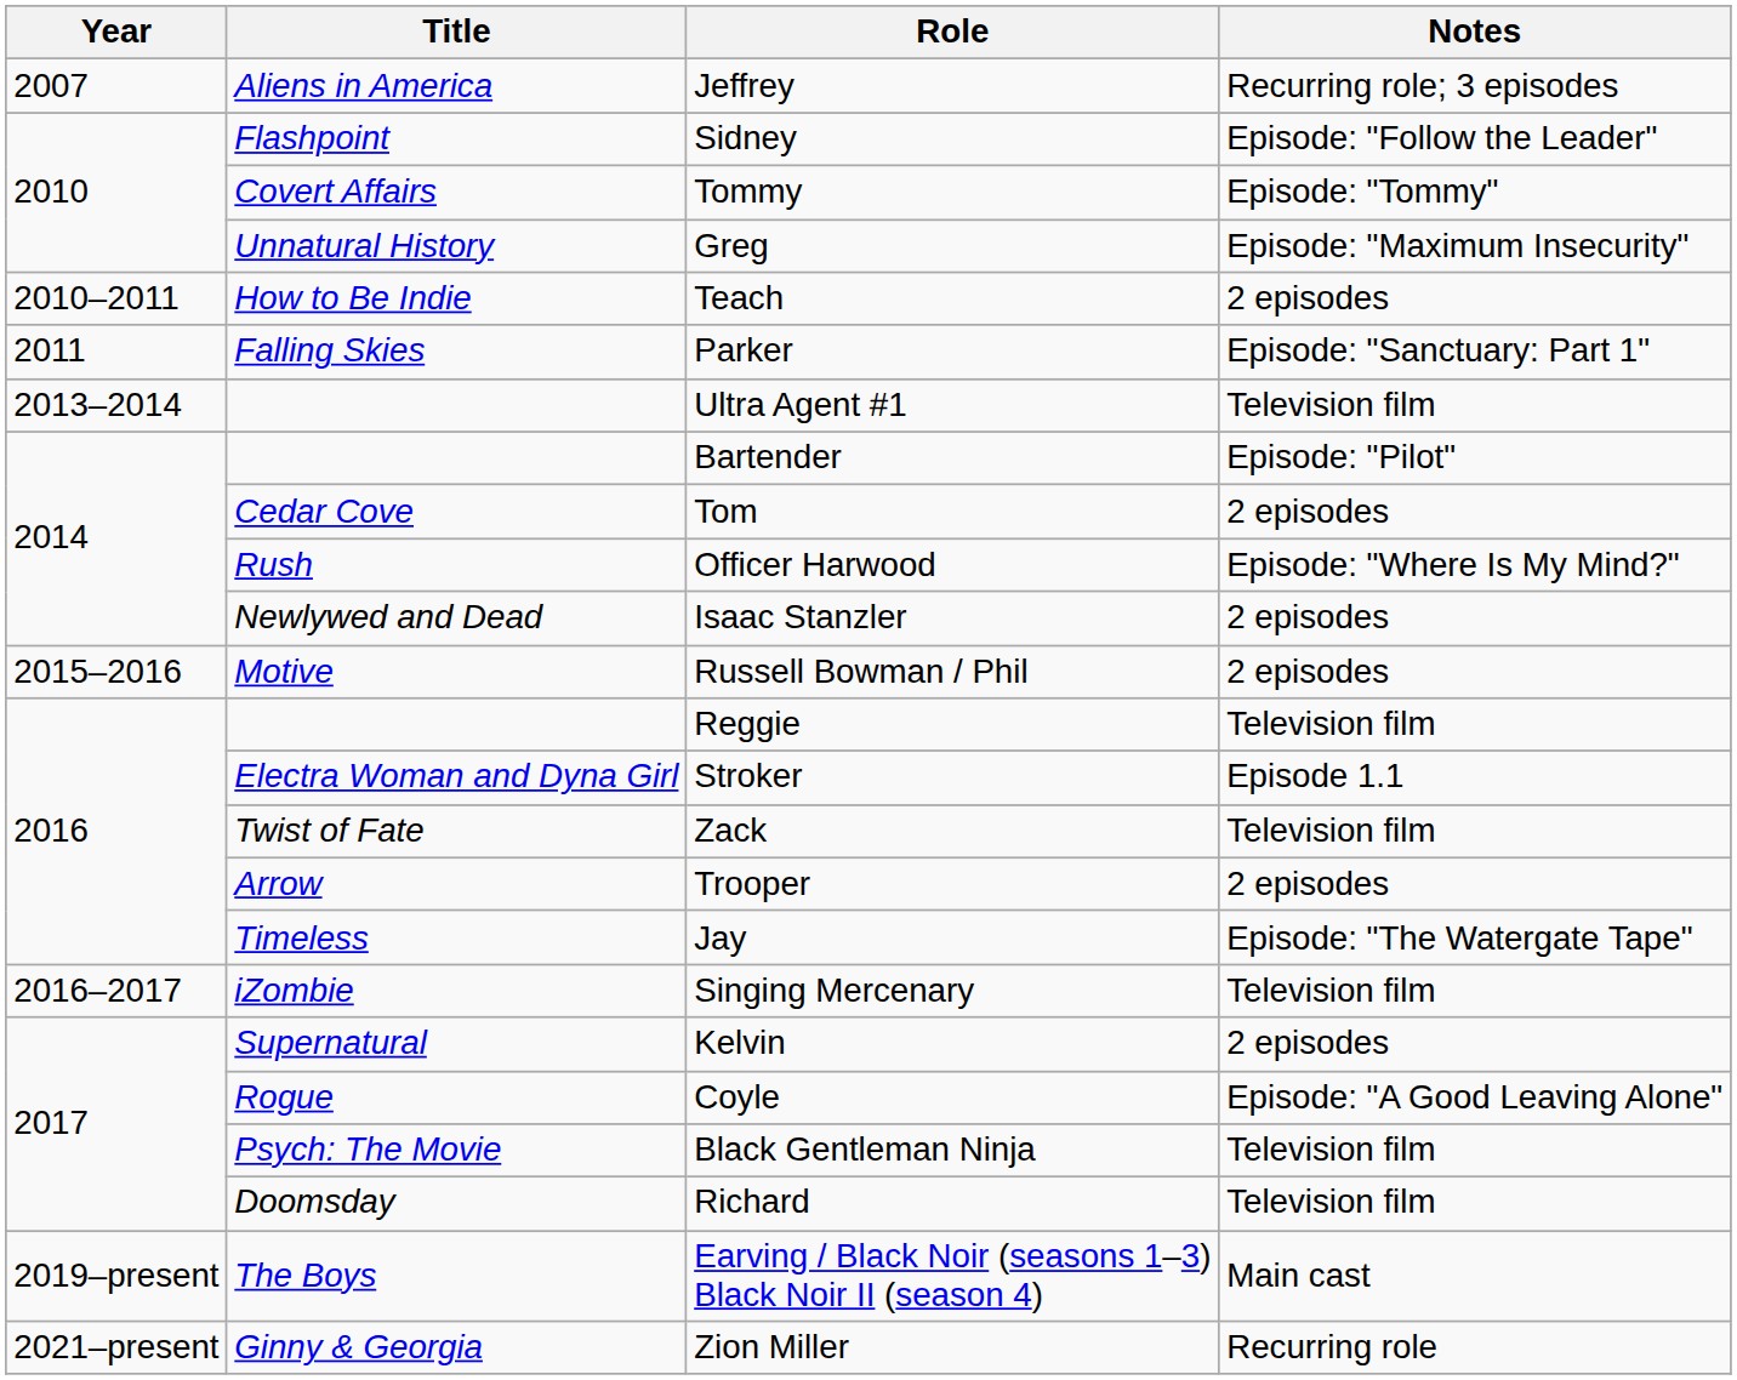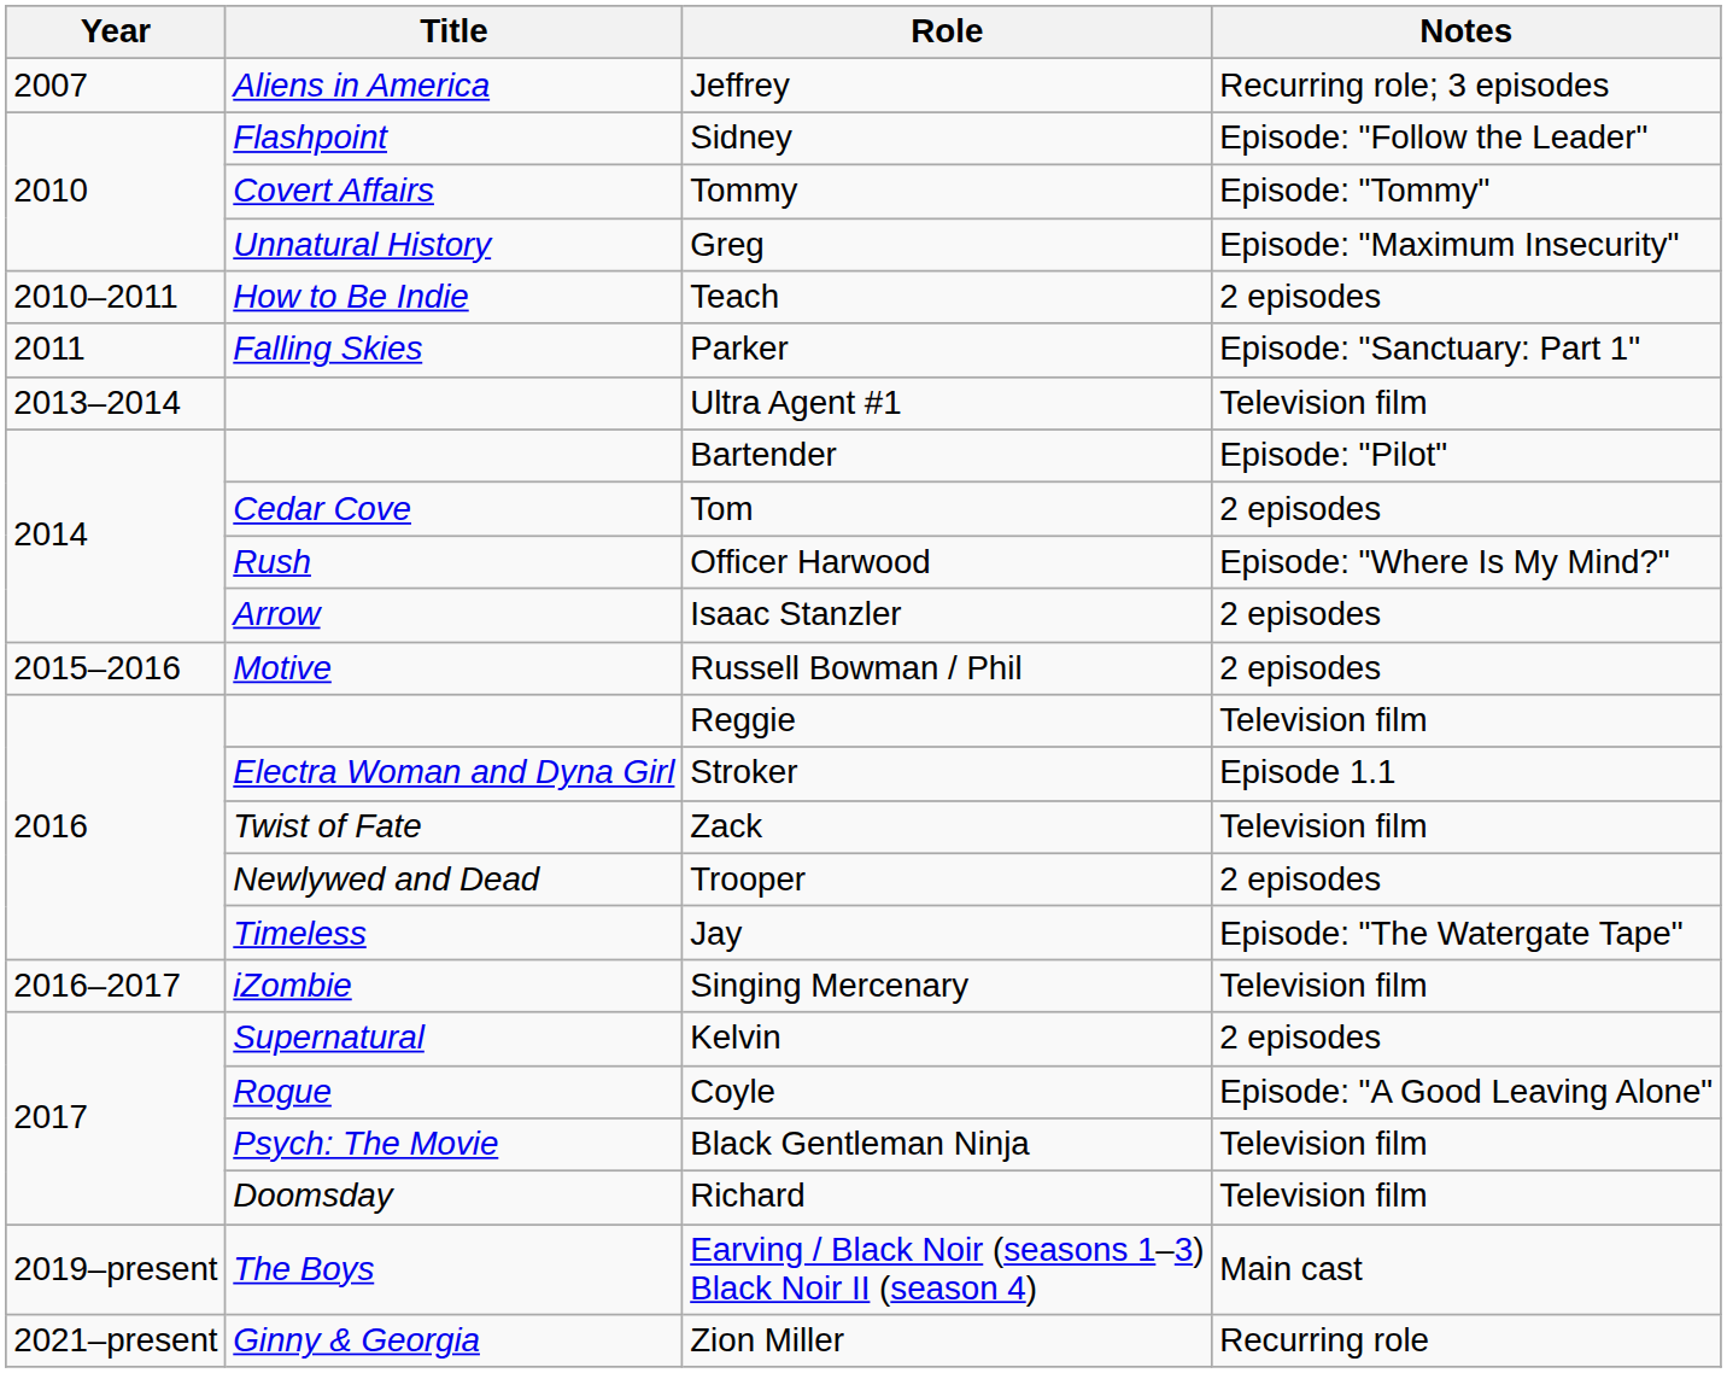Isaac Stanzler | Title: Newlywed and Dead -> Arrow
Trooper | Title: Arrow -> Newlywed and Dead
